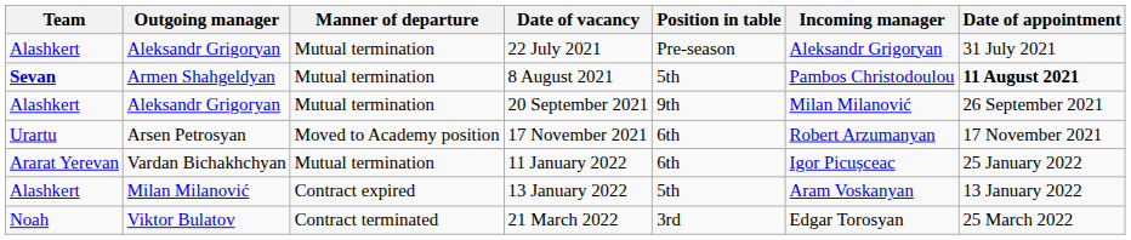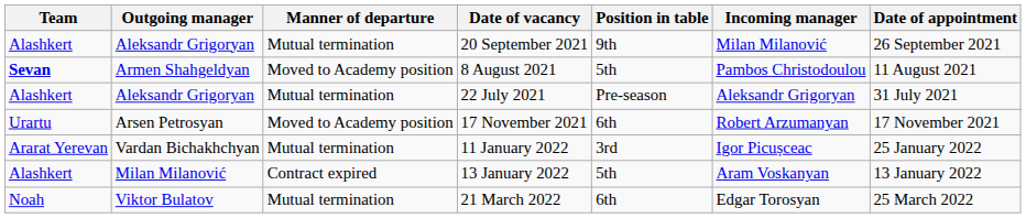rows swapped: 22 July 2021 <-> 20 September 2021
8 August 2021 | Manner of departure: Mutual termination -> Moved to Academy position
8 August 2021 | Date of appointment: bold -> normal
11 January 2022 | Position in table: 6th -> 3rd
21 March 2022 | Manner of departure: Contract terminated -> Mutual termination
21 March 2022 | Position in table: 3rd -> 6th
